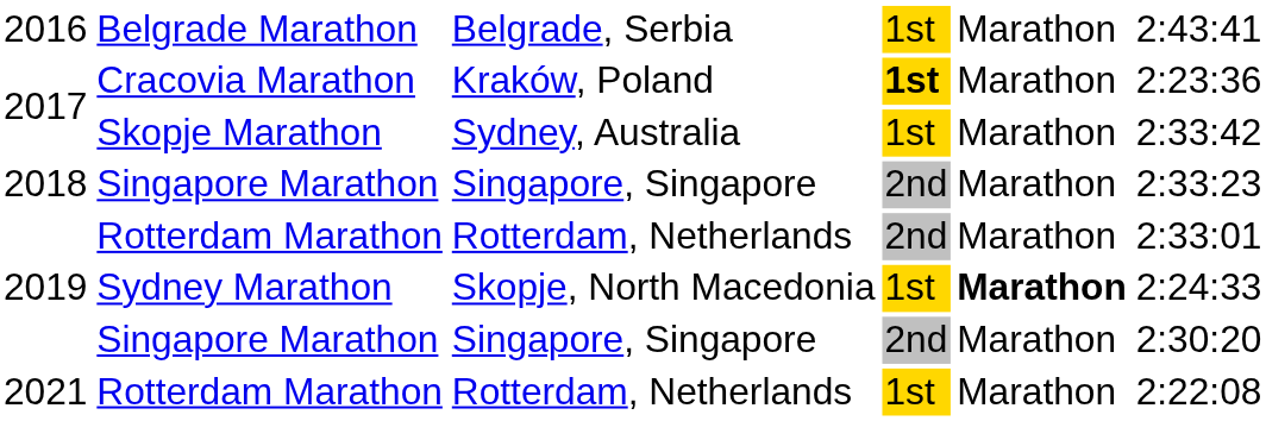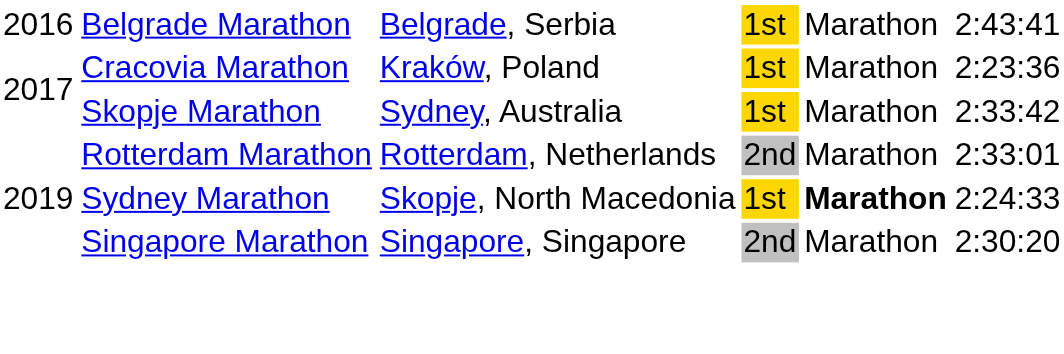Cracovia Marathon | column 4: bold -> normal
- row: 2018 | Singapore Marathon | Singapore, Singapore | 2nd | Marathon | 2:33:23
- row: 2021 | Rotterdam Marathon | Rotterdam, Netherlands | 1st | Marathon | 2:22:08
